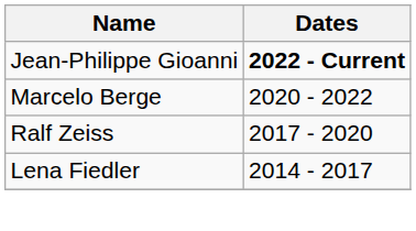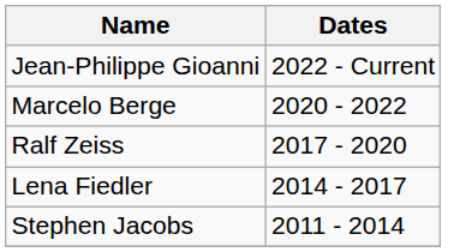Jean-Philippe Gioanni | Dates: bold -> normal
+ row: Stephen Jacobs | 2011 - 2014
